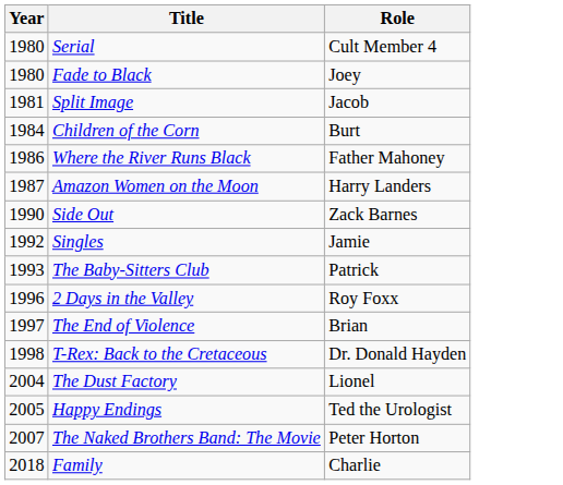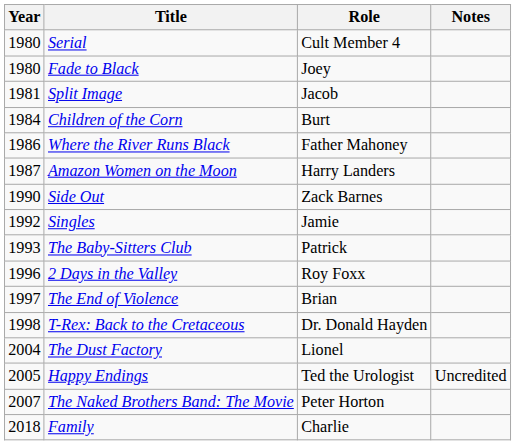+ column: Notes | Uncredited
